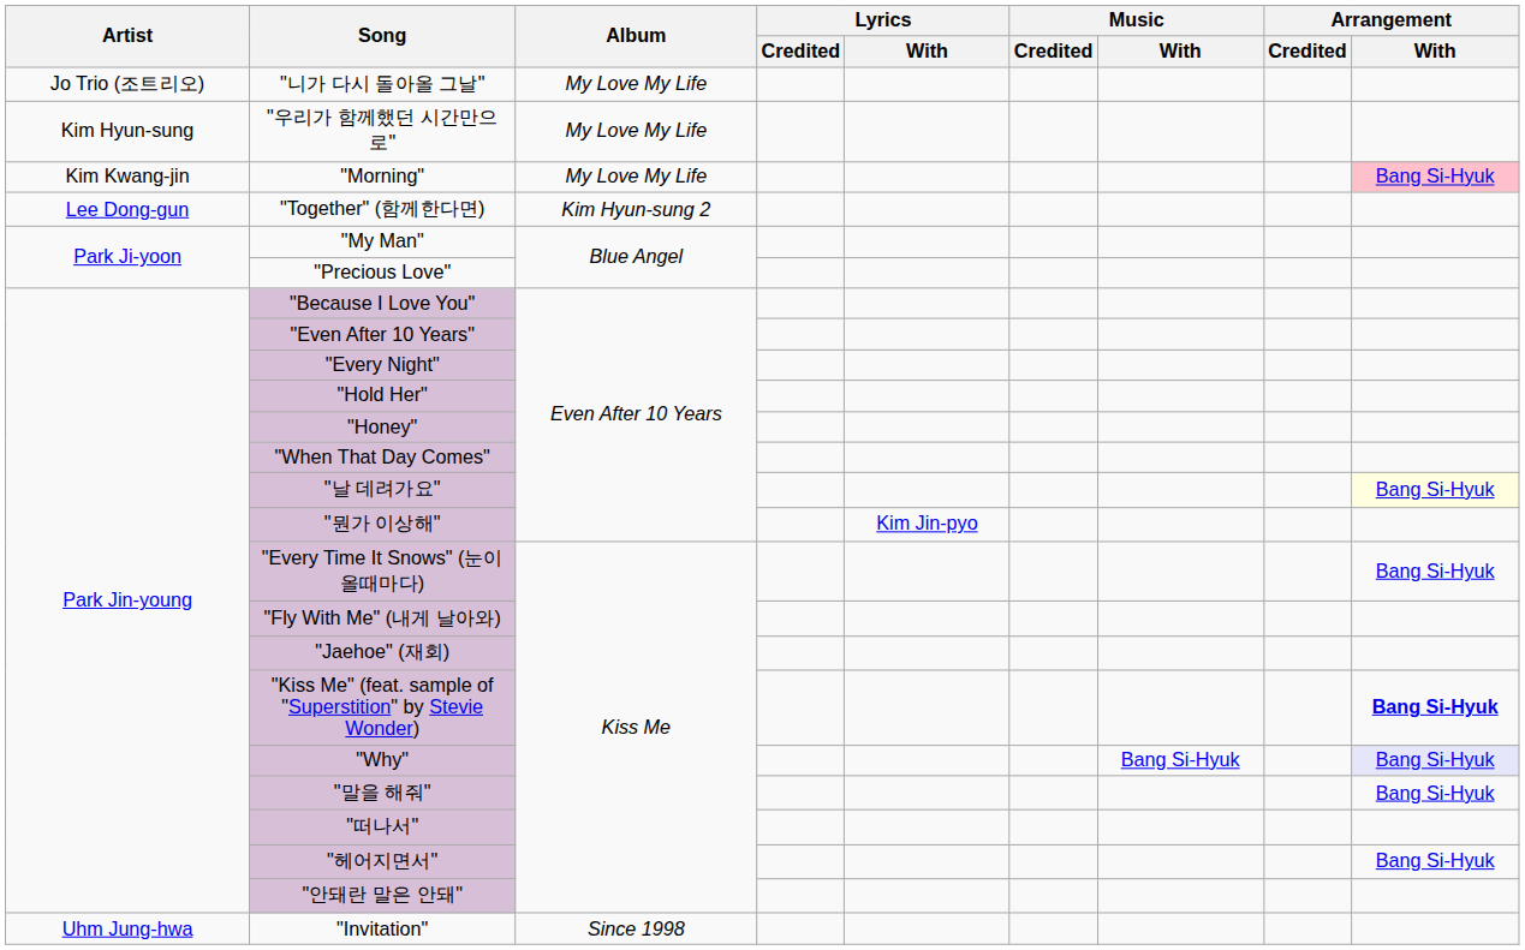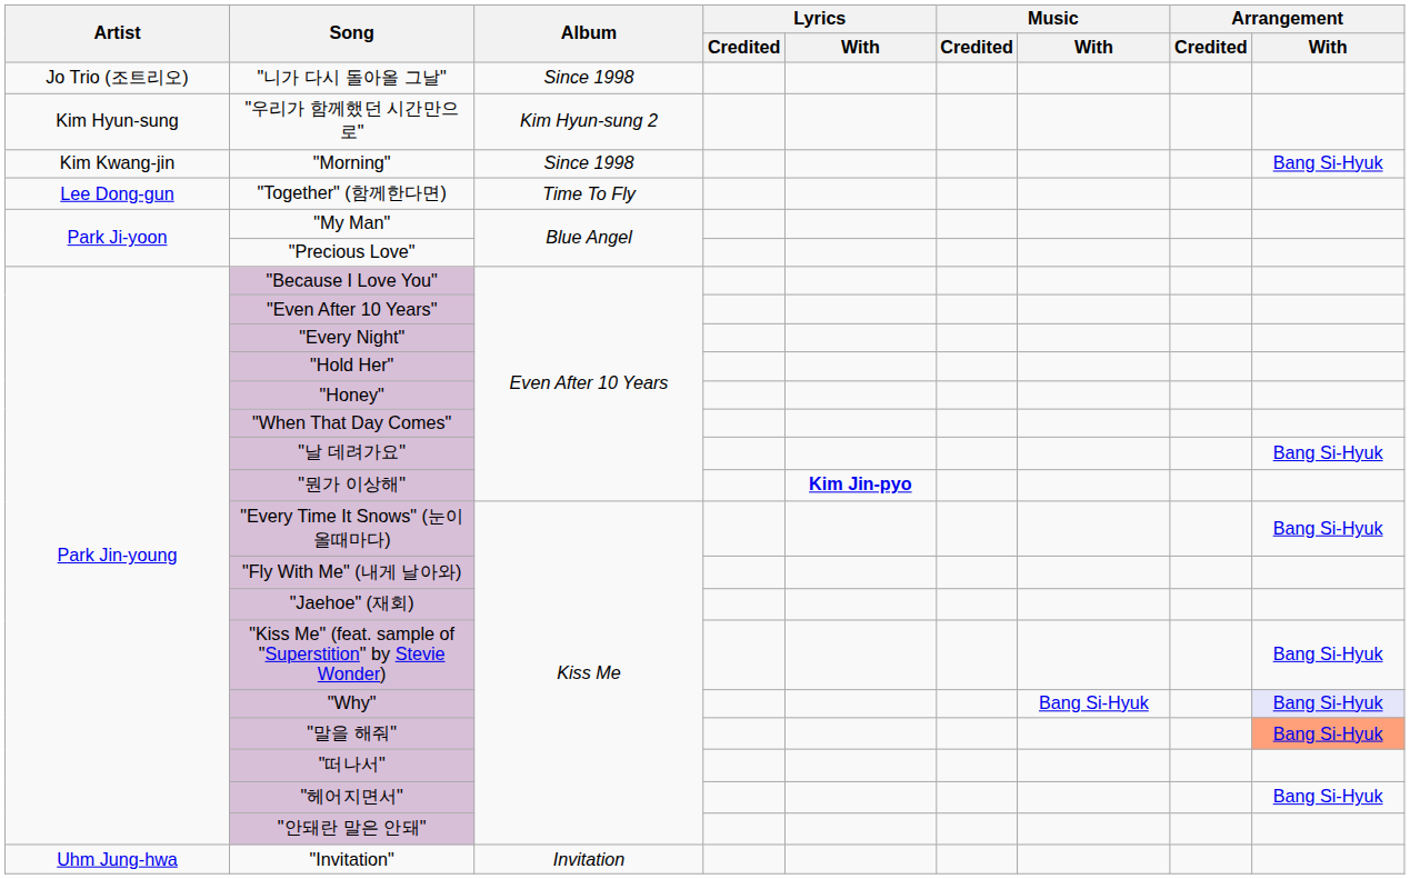"니가 다시 돌아올 그날" | Album: My Love My Life -> Since 1998
"우리가 함께했던 시간만으로" | Album: My Love My Life -> Kim Hyun-sung 2
"Morning" | Album: My Love My Life -> Since 1998
"Morning" | Arrangement / With: pink background -> no background
"Together" (함께한다면) | Album: Kim Hyun-sung 2 -> Time To Fly
"날 데려가요" | Arrangement / With: lightyellow background -> no background
"뭔가 이상해" | Lyrics / With: normal -> bold
"Kiss Me" (feat. sample of "Superstition" by Stevie Wonder) | Arrangement / With: bold -> normal
"말을 해줘" | Arrangement / With: no background -> lightsalmon background
"Invitation" | Album: Since 1998 -> Invitation
